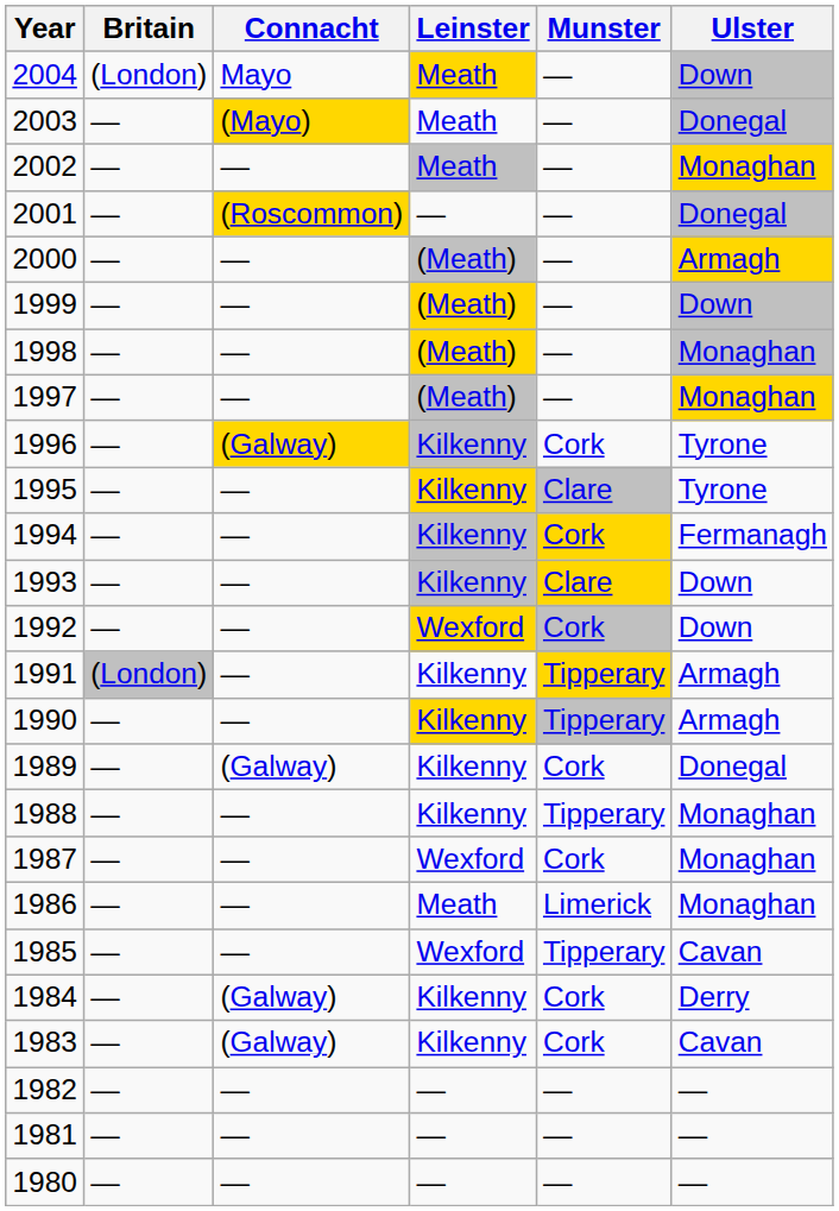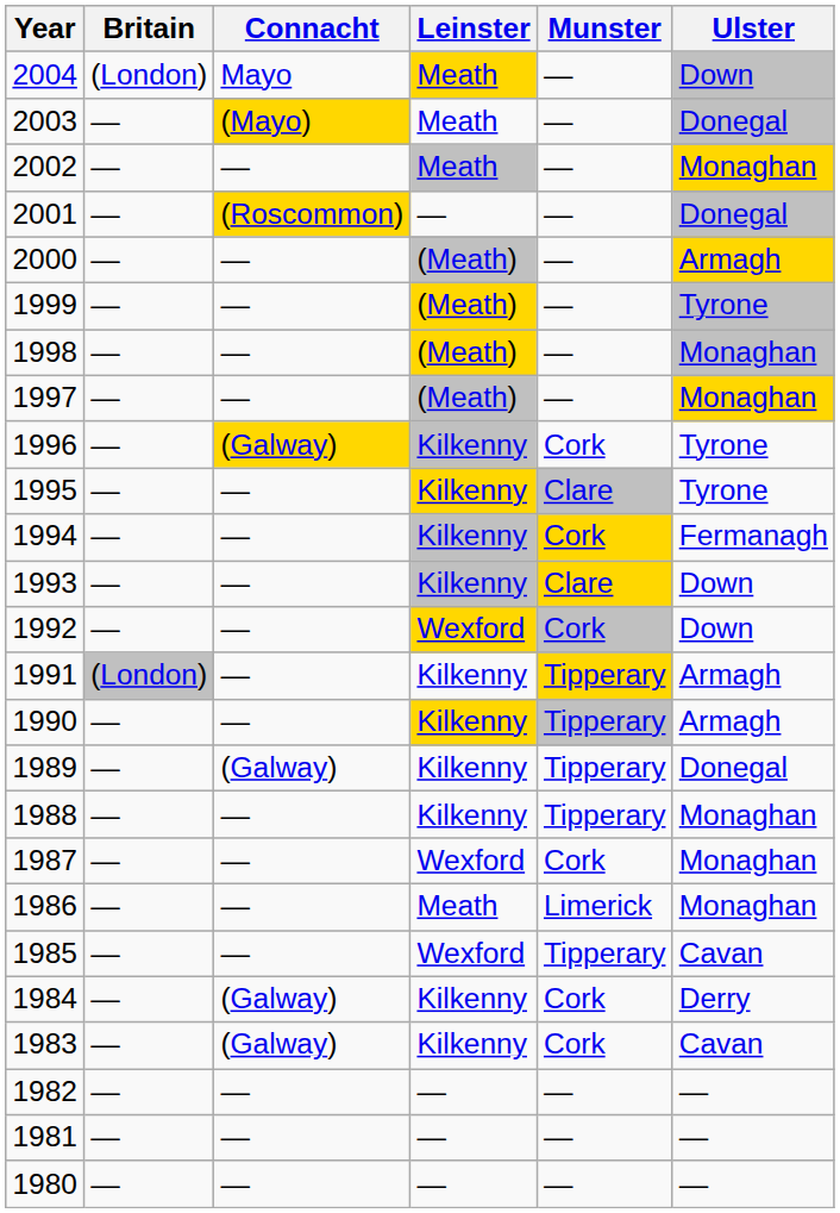1999 | Ulster: Down -> Tyrone
1989 | Munster: Cork -> Tipperary
